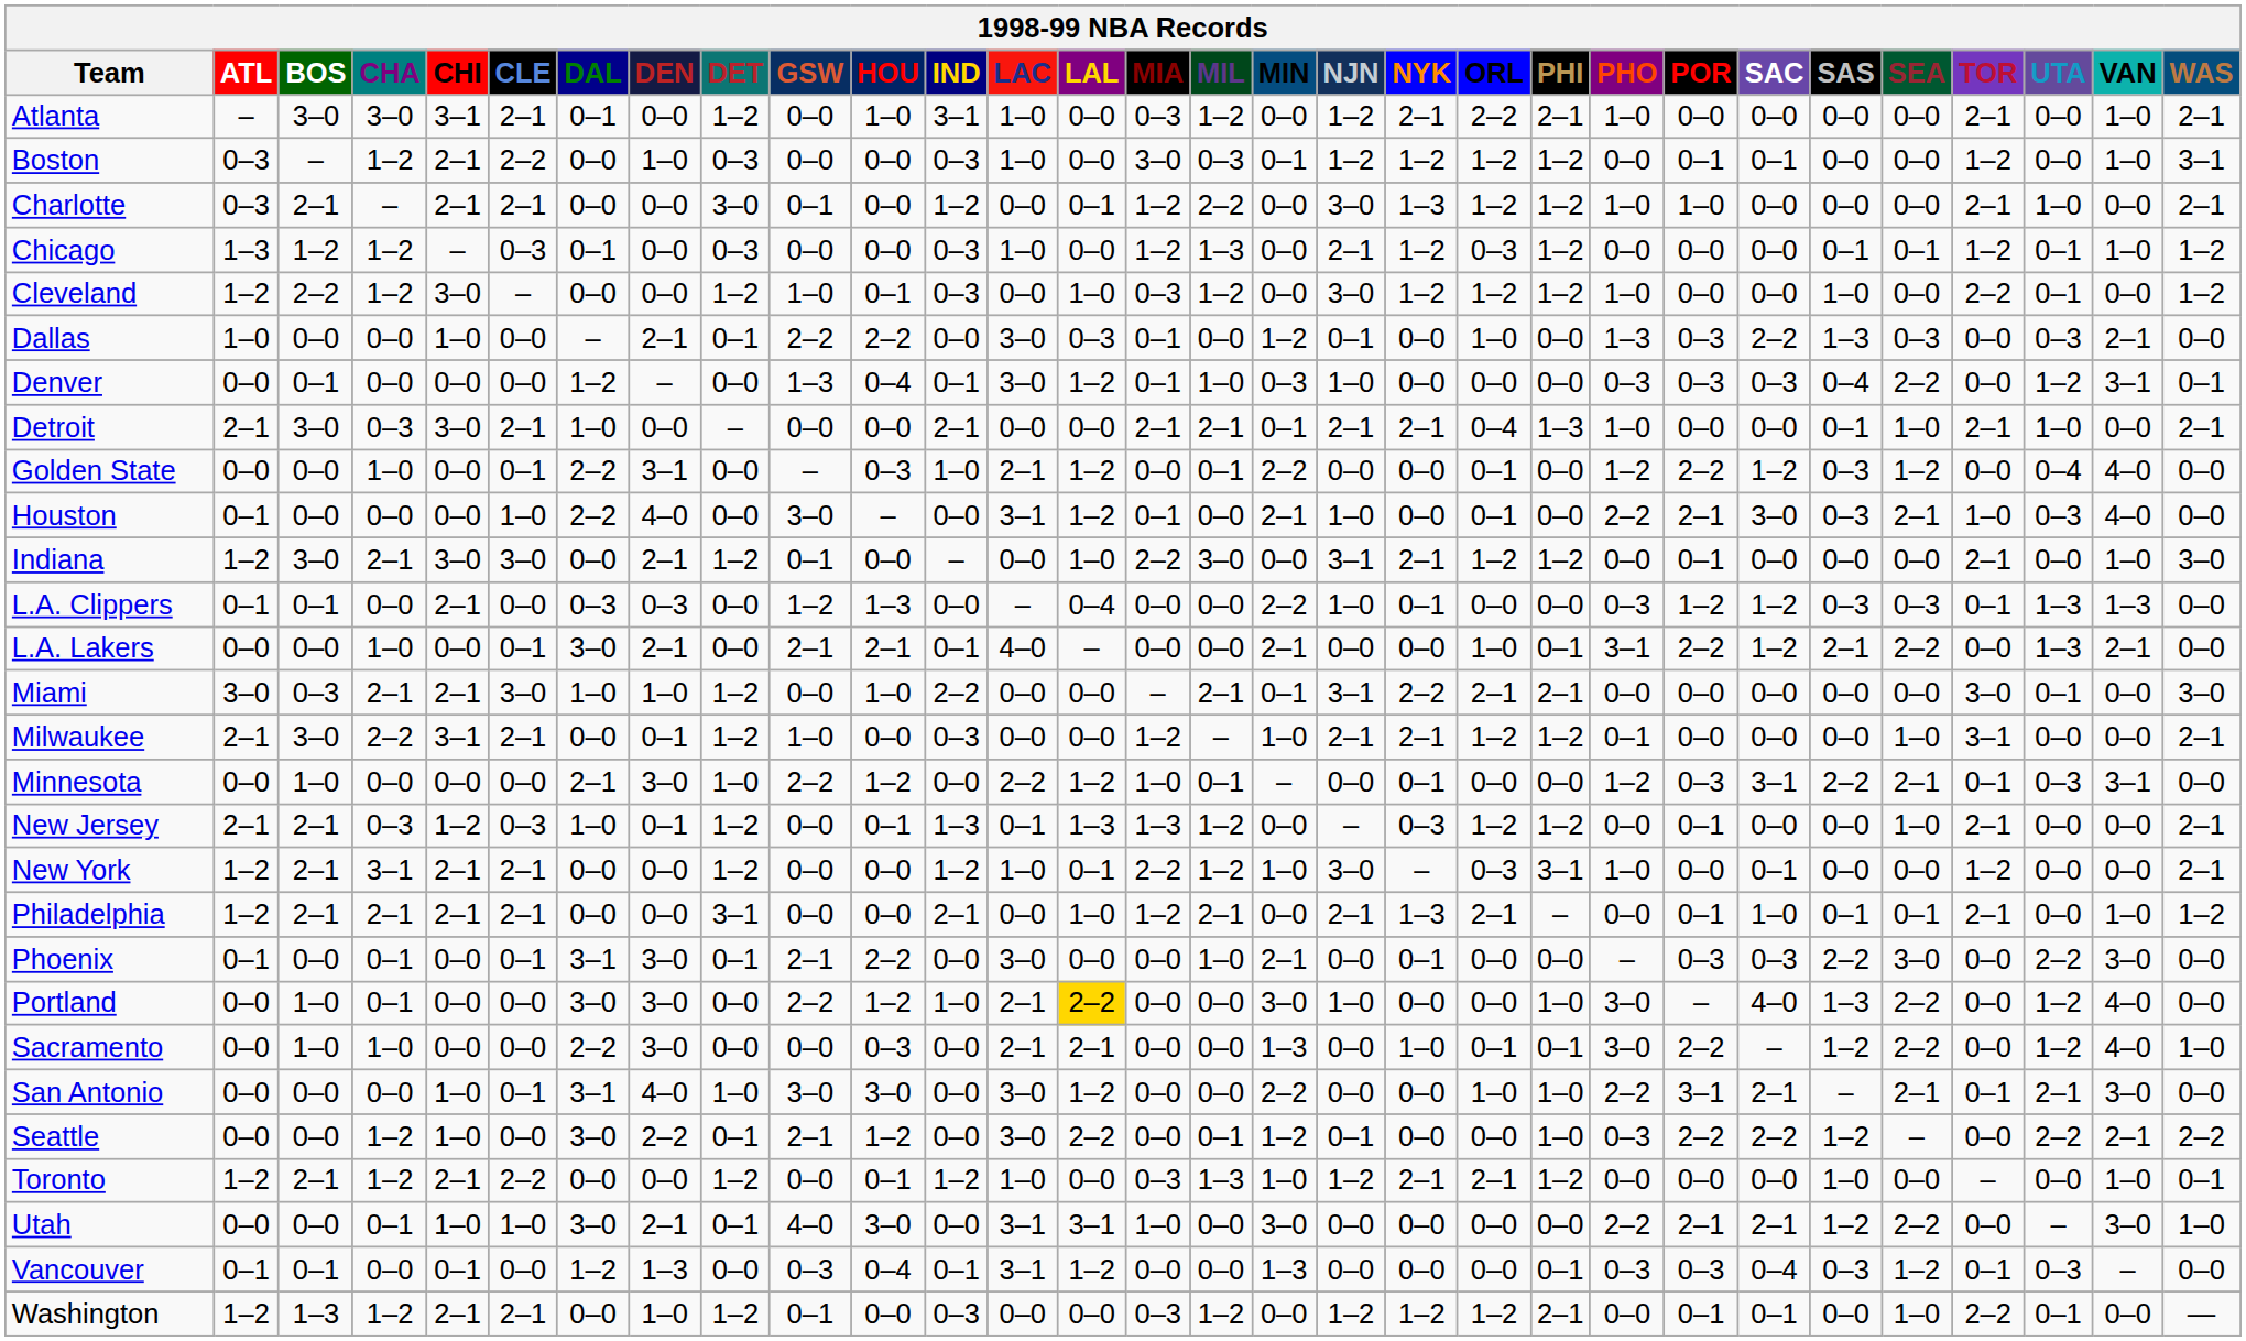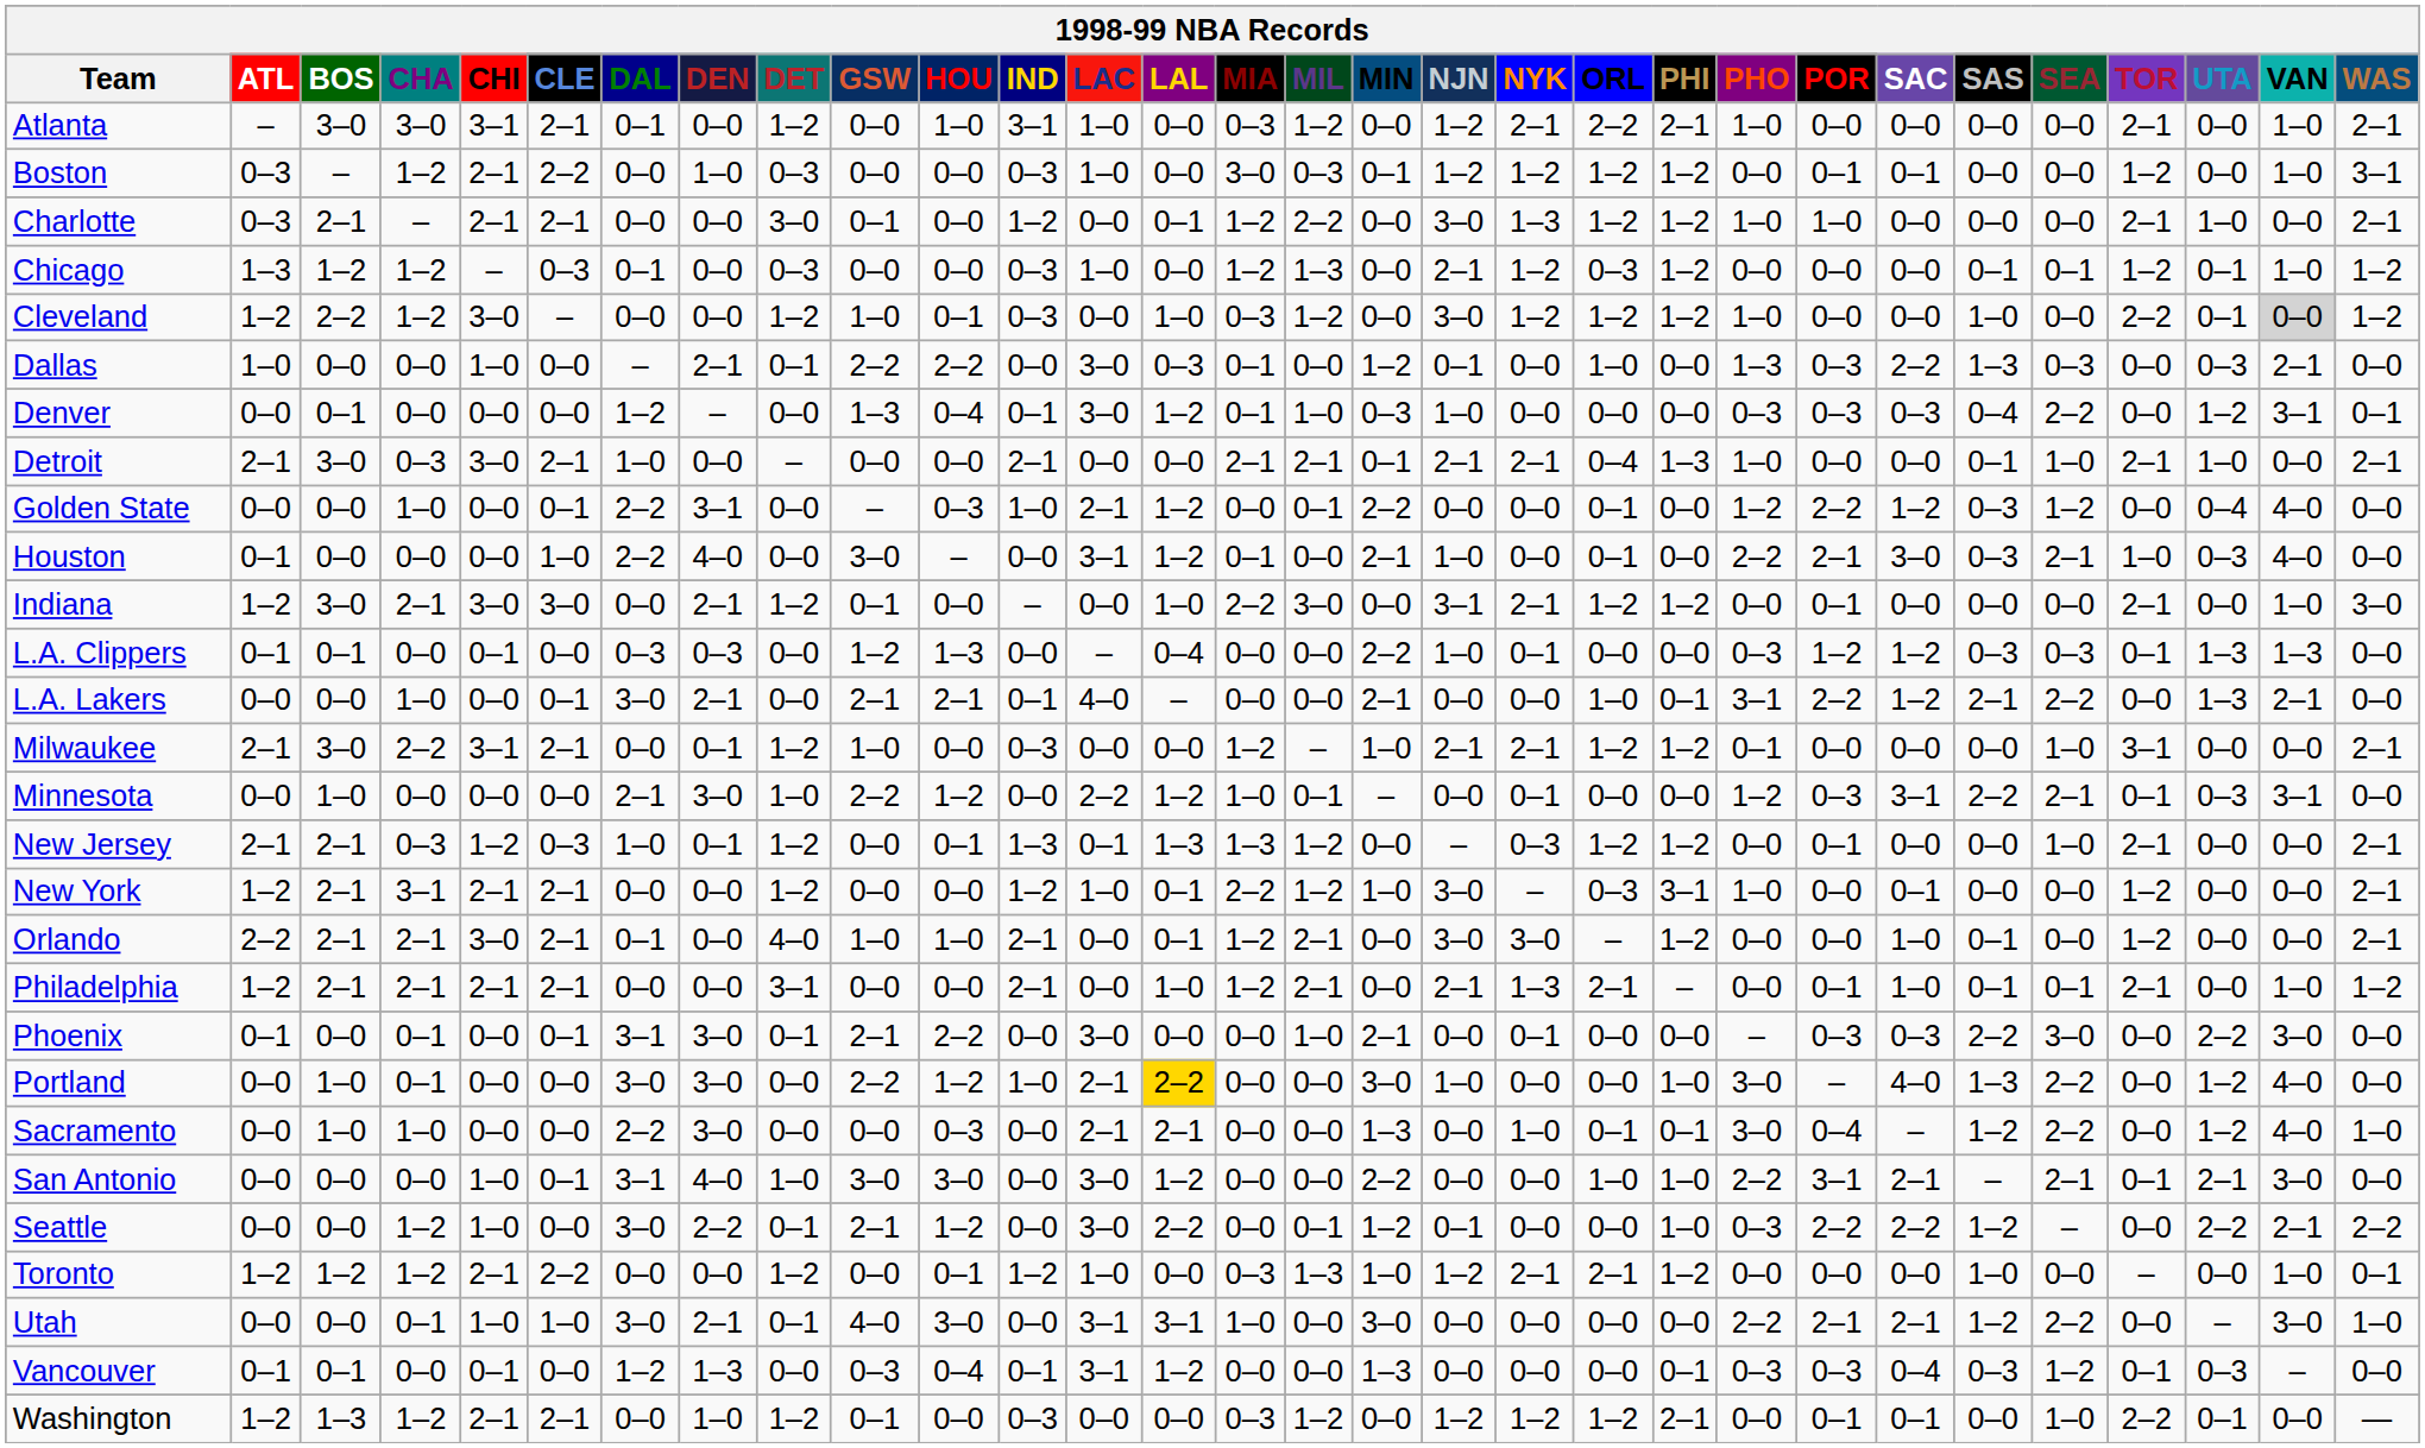Cleveland | VAN: no background -> lightgrey background
L.A. Clippers | CHI: 2–1 -> 0–1
- row: Miami | 3–0 | 0–3 | 2–1 | 2–1 | 3–0 | 1–0 | 1–0 | 1–2 | 0–0 | 1–0 | 2–2 | 0–0 | 0–0 | – | 2–1 | 0–1 | 3–1 | 2–2 | 2–1 | 2–1 | 0–0 | 0–0 | 0–0 | 0–0 | 0–0 | 3–0 | 0–1 | 0–0 | 3–0
+ row: Orlando | 2–2 | 2–1 | 2–1 | 3–0 | 2–1 | 0–1 | 0–0 | 4–0 | 1–0 | 1–0 | 2–1 | 0–0 | 0–1 | 1–2 | 2–1 | 0–0 | 3–0 | 3–0 | – | 1–2 | 0–0 | 0–0 | 1–0 | 0–1 | 0–0 | 1–2 | 0–0 | 0–0 | 2–1
Sacramento | POR: 2–2 -> 0–4
Toronto | BOS: 2–1 -> 1–2
